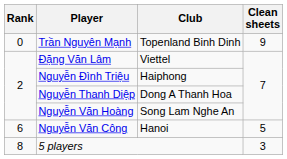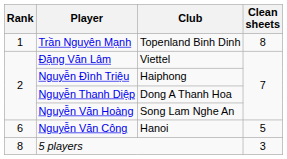Trần Nguyên Mạnh | Rank: 0 -> 1
Trần Nguyên Mạnh | Clean sheets: 9 -> 8
